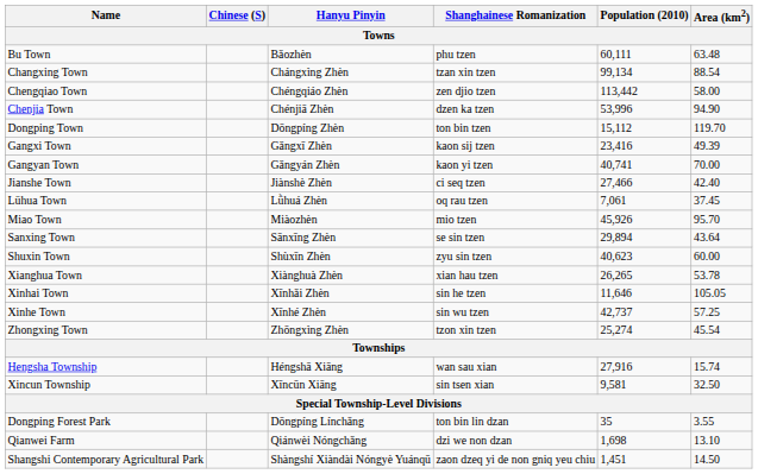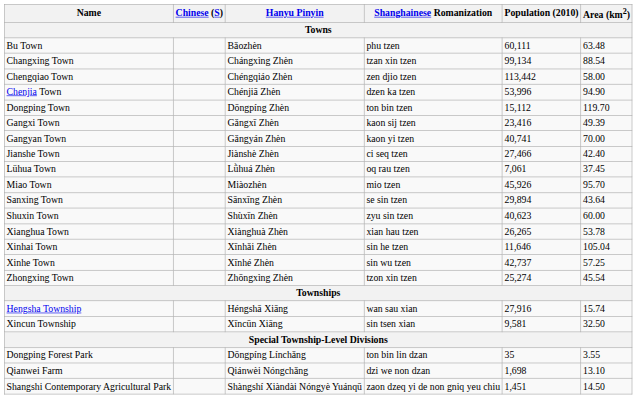Xinhai Town | Area (km2): 105.05 -> 105.04
